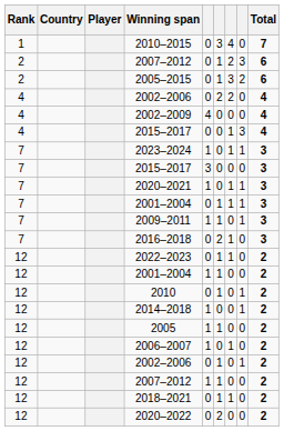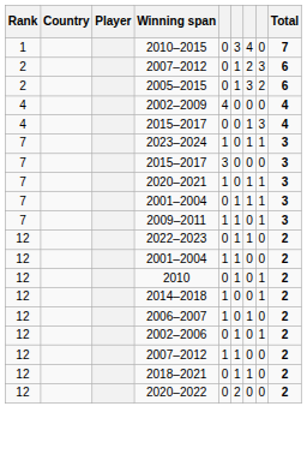- row: 4 | 2002–2006 | 0 | 2 | 2 | 0 | 4
- row: 7 | 2016–2018 | 0 | 2 | 1 | 0 | 3
- row: 12 | 2005 | 1 | 1 | 0 | 0 | 2
